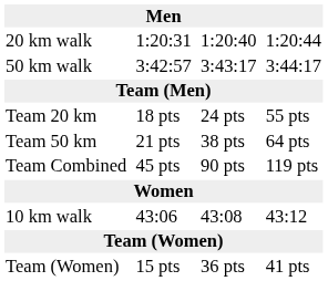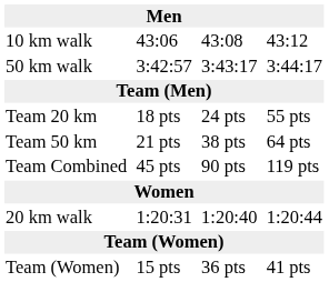rows swapped: 1:20:31 <-> 43:06
